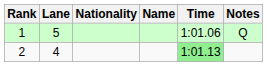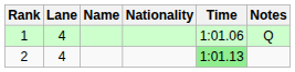columns swapped: Name <-> Nationality
1 | Lane: 5 -> 4
